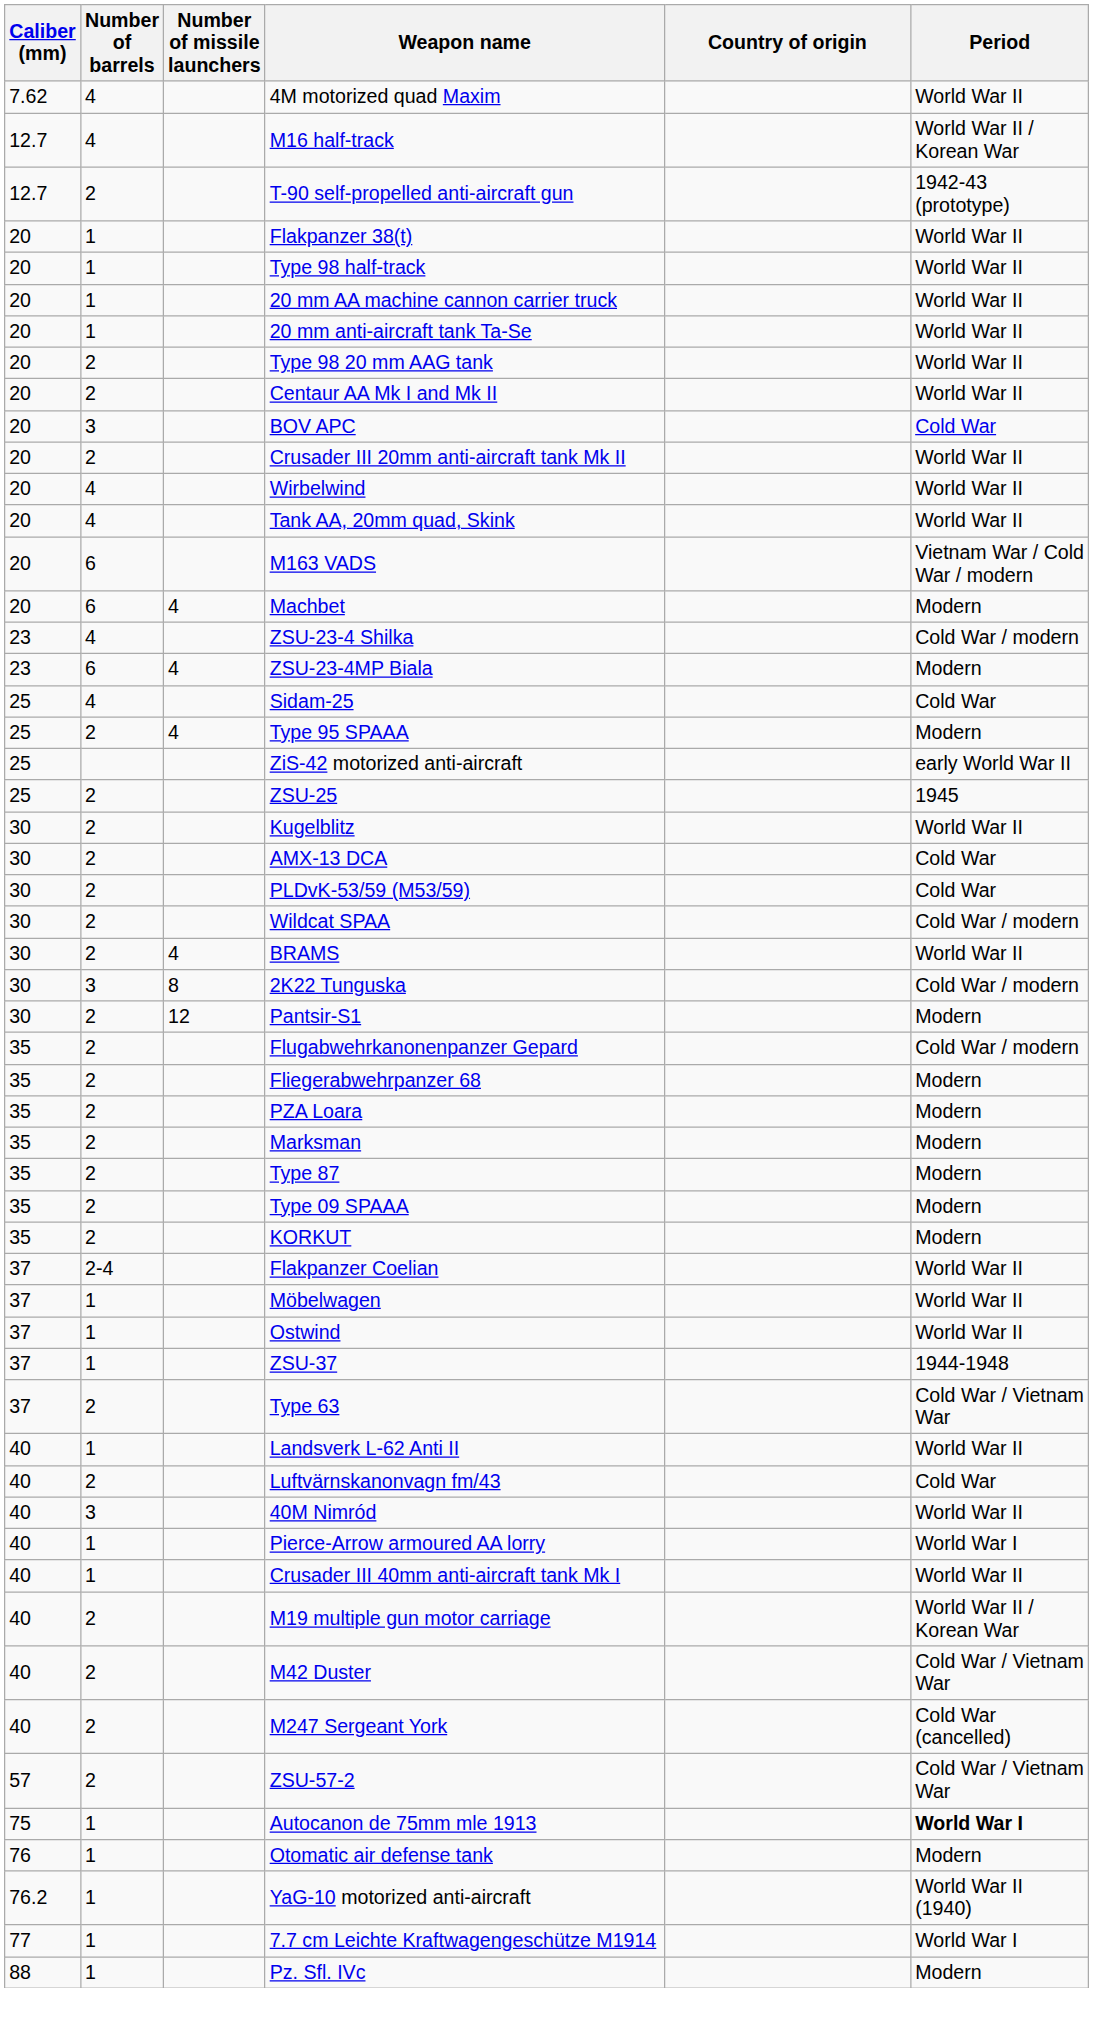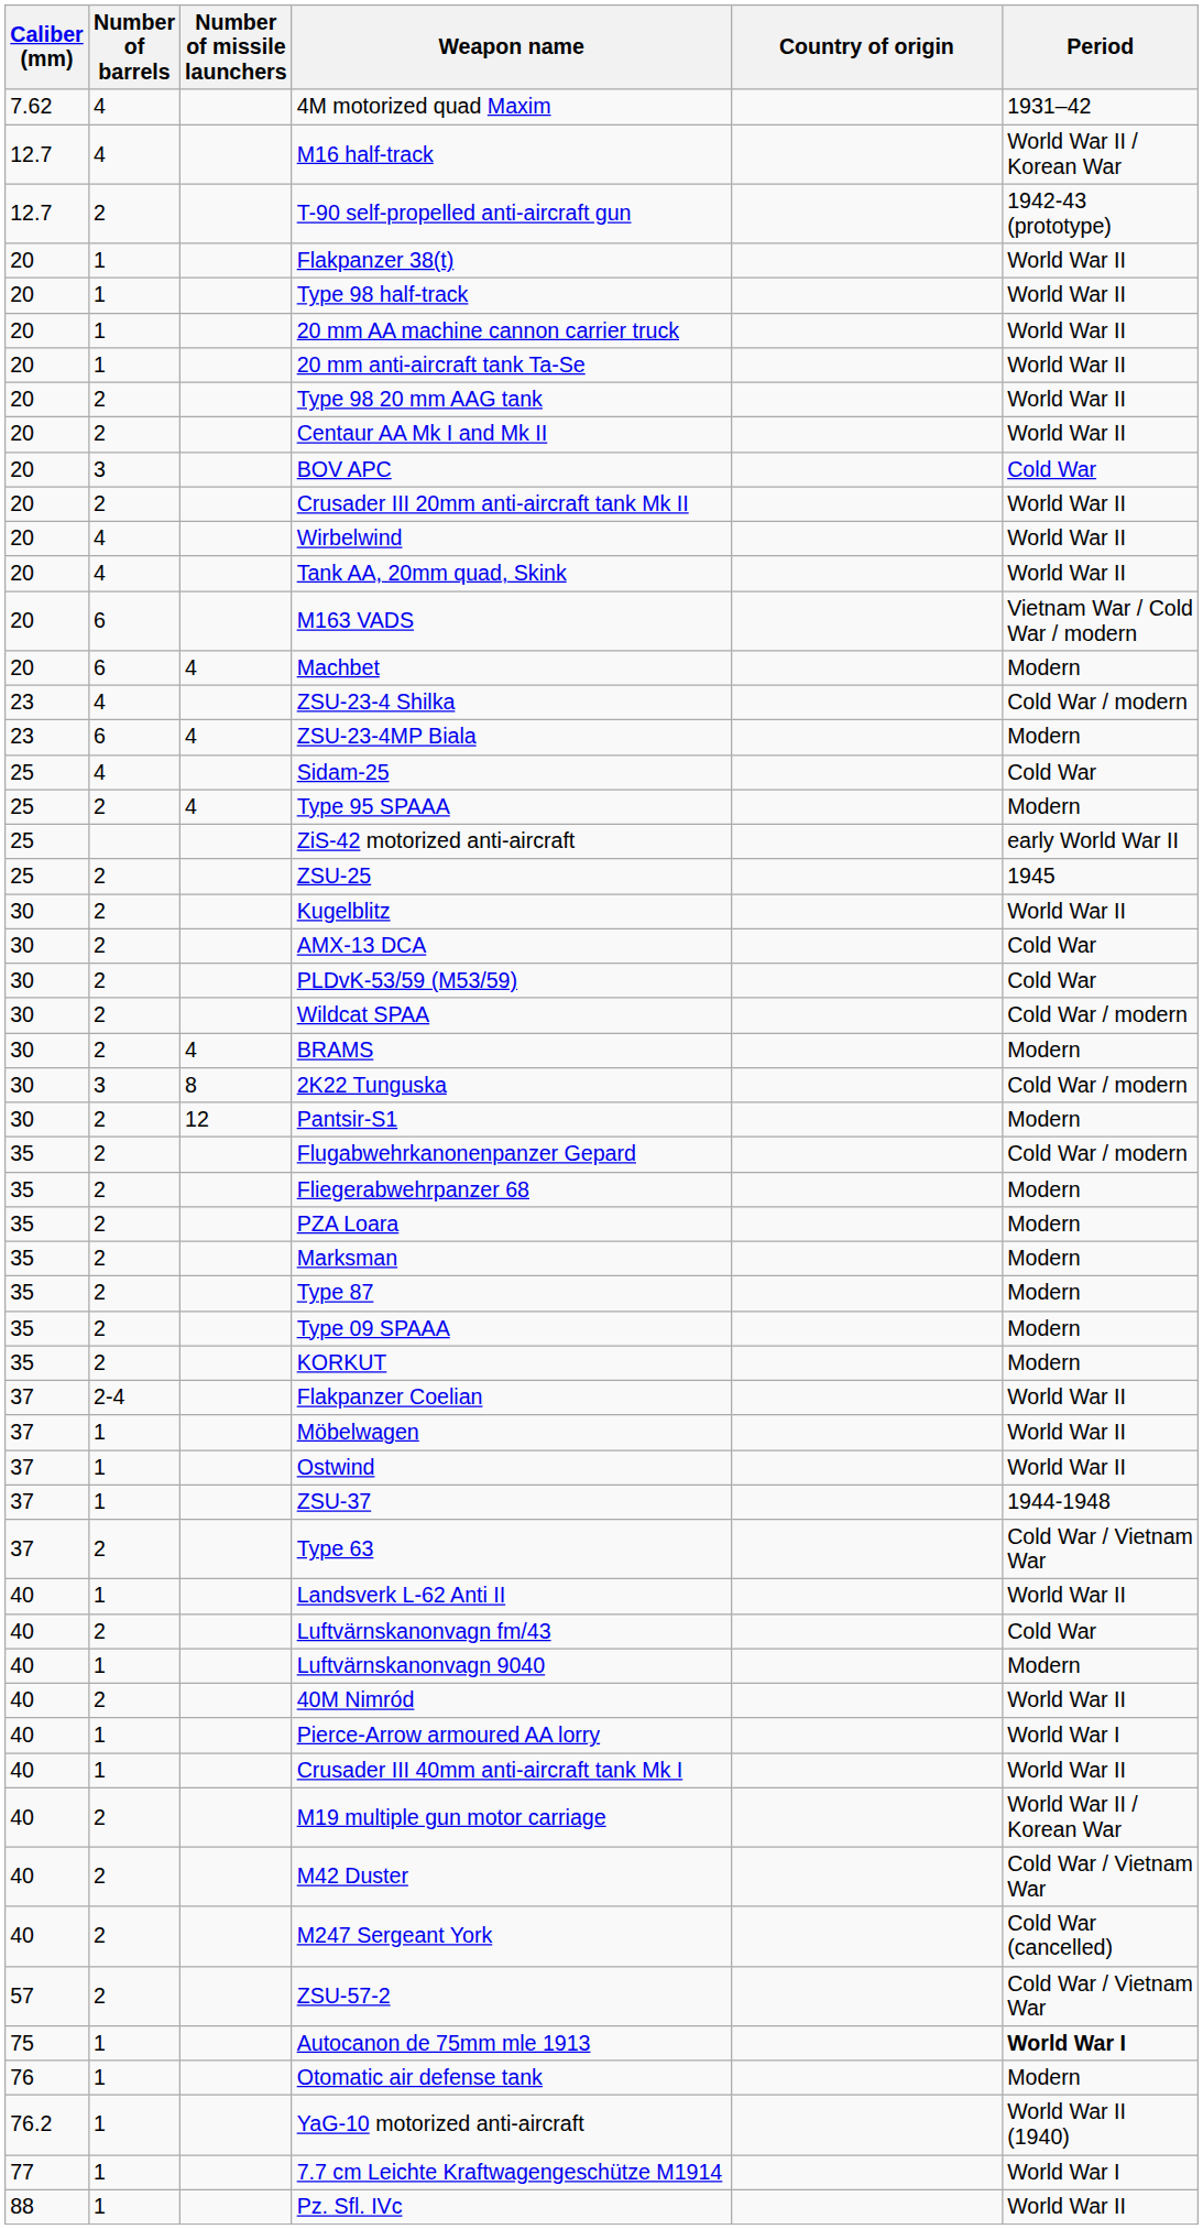4M motorized quad Maxim | Period: World War II -> 1931–42
BRAMS | Period: World War II -> Modern
+ row: 40 | 1 | Luftvärnskanonvagn 9040 | Modern
40M Nimród | Number of barrels: 3 -> 2
Pz. Sfl. IVc | Period: Modern -> World War II
